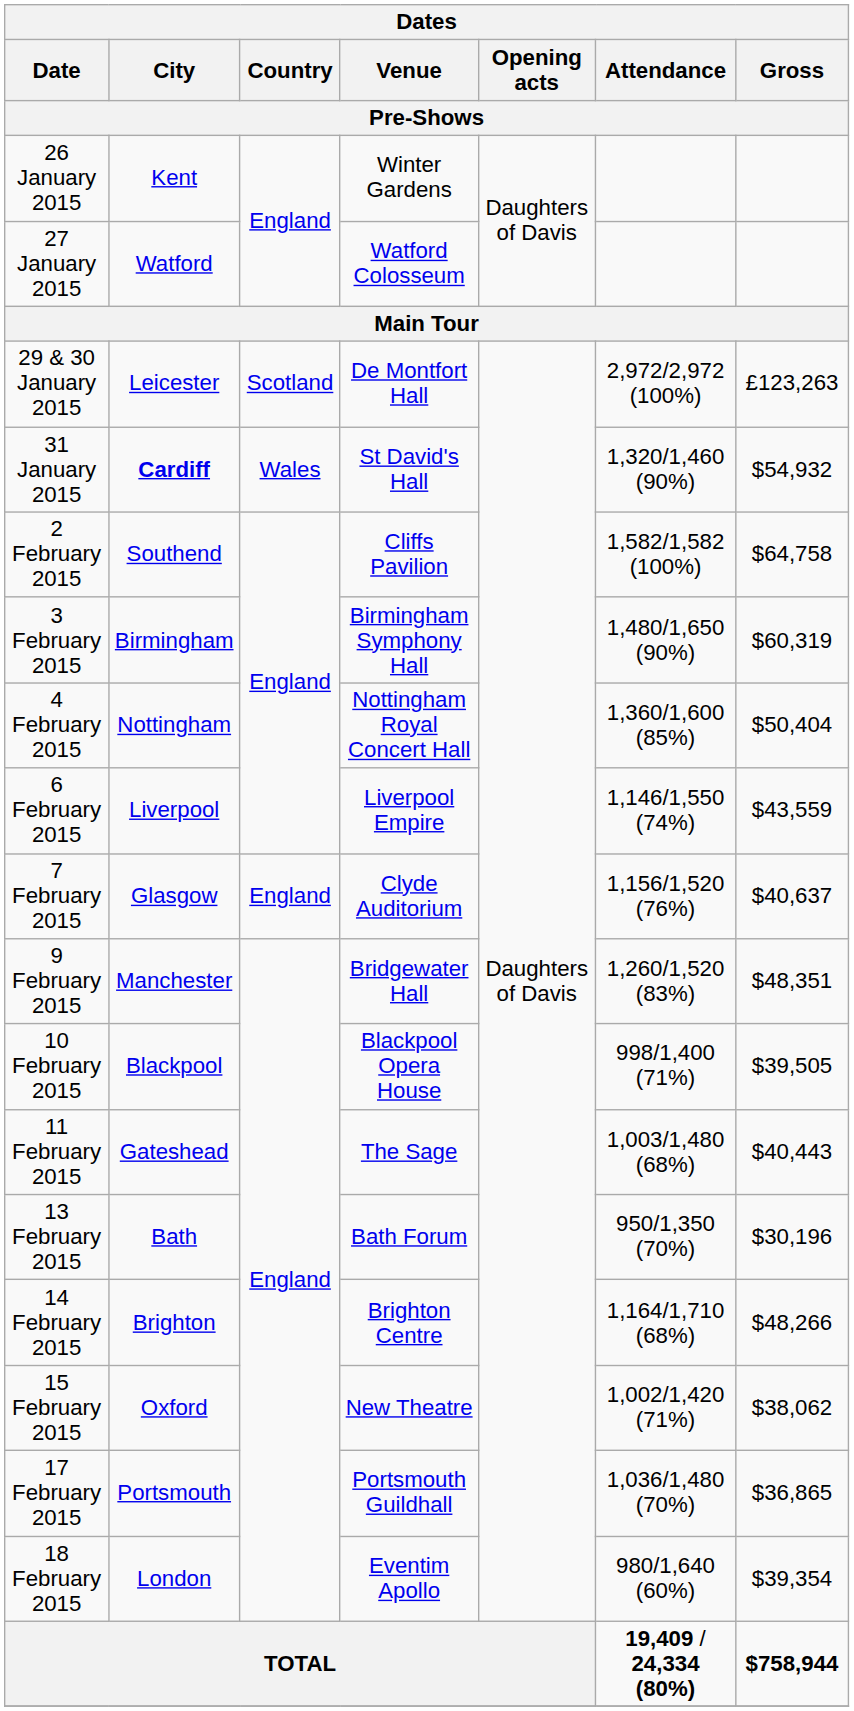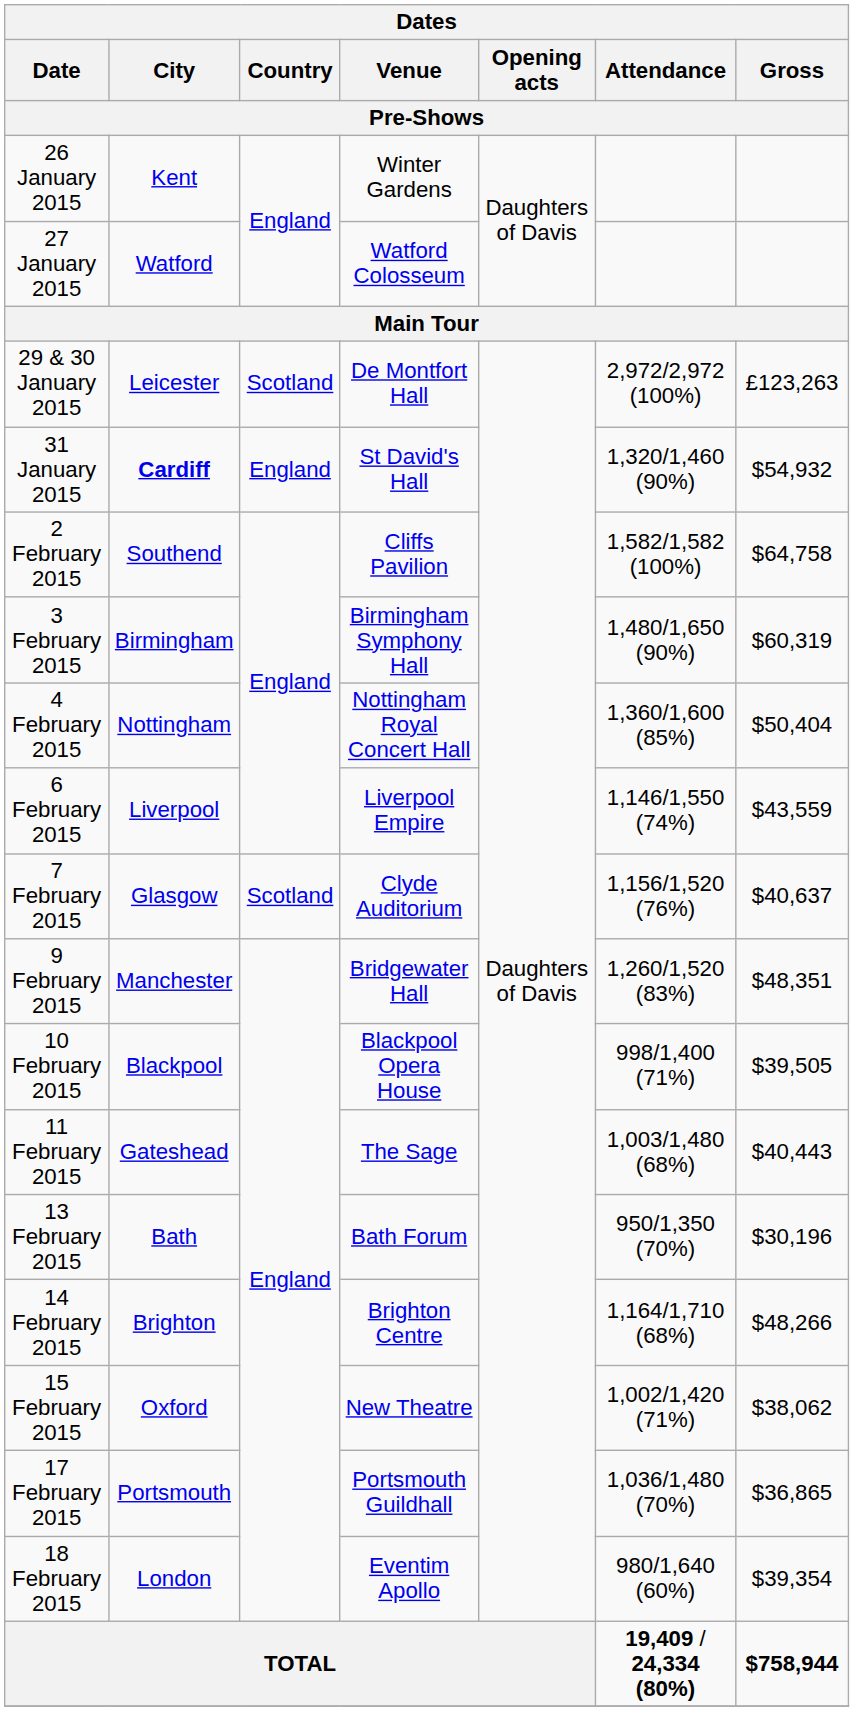31 January 2015 | Country: Wales -> England
7 February 2015 | Country: England -> Scotland
